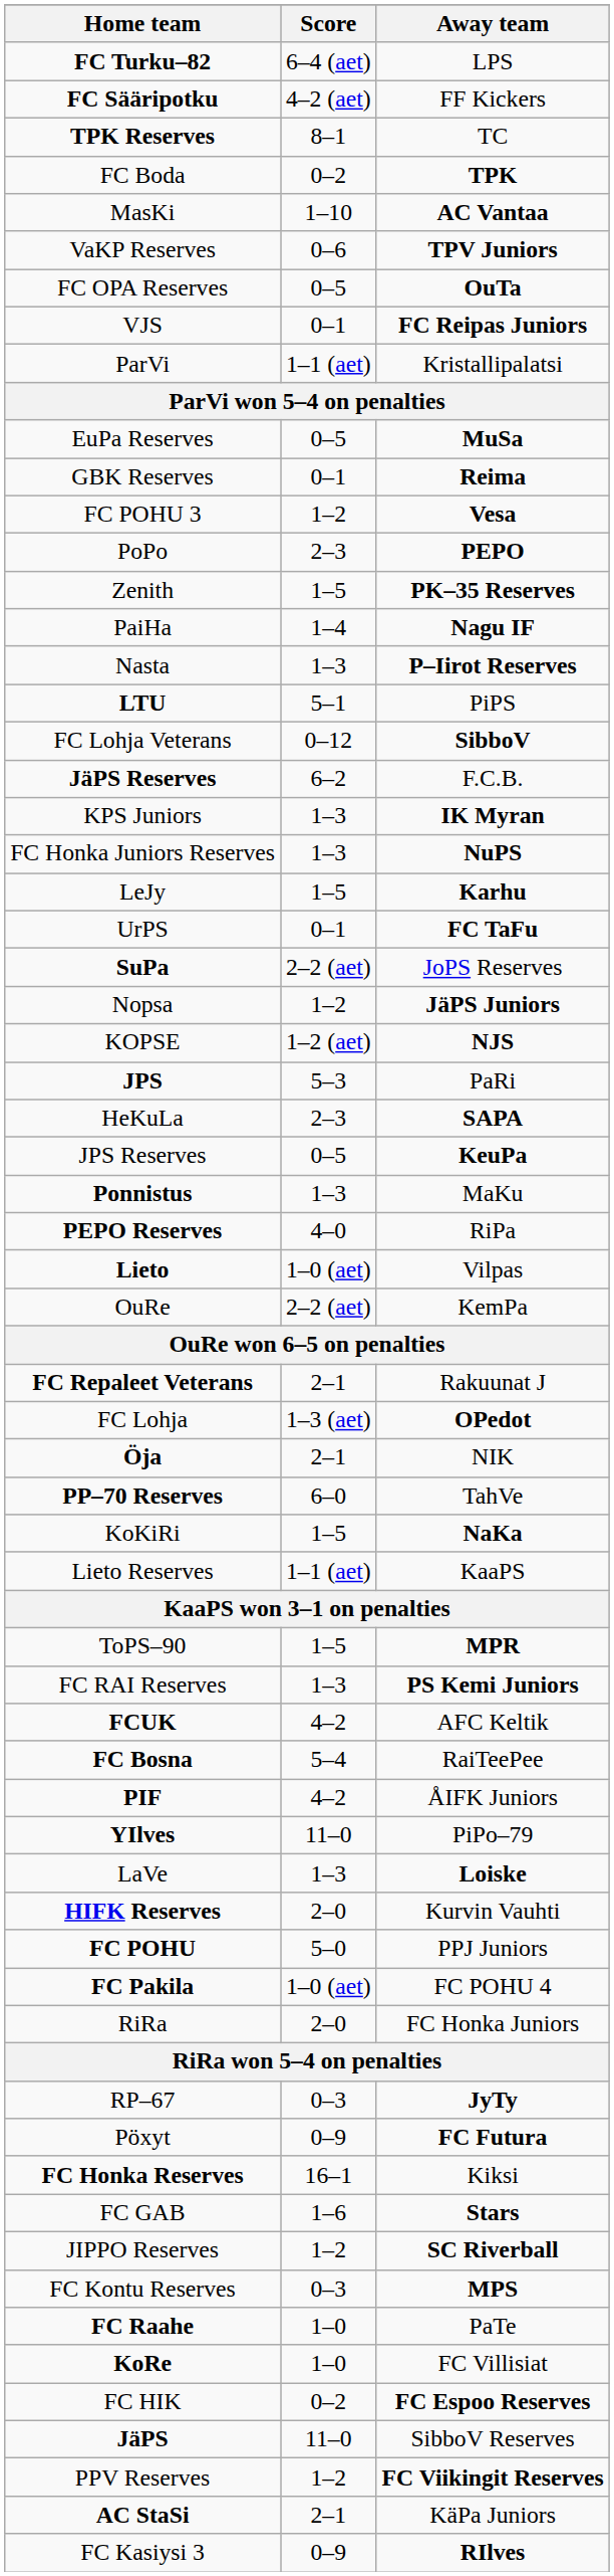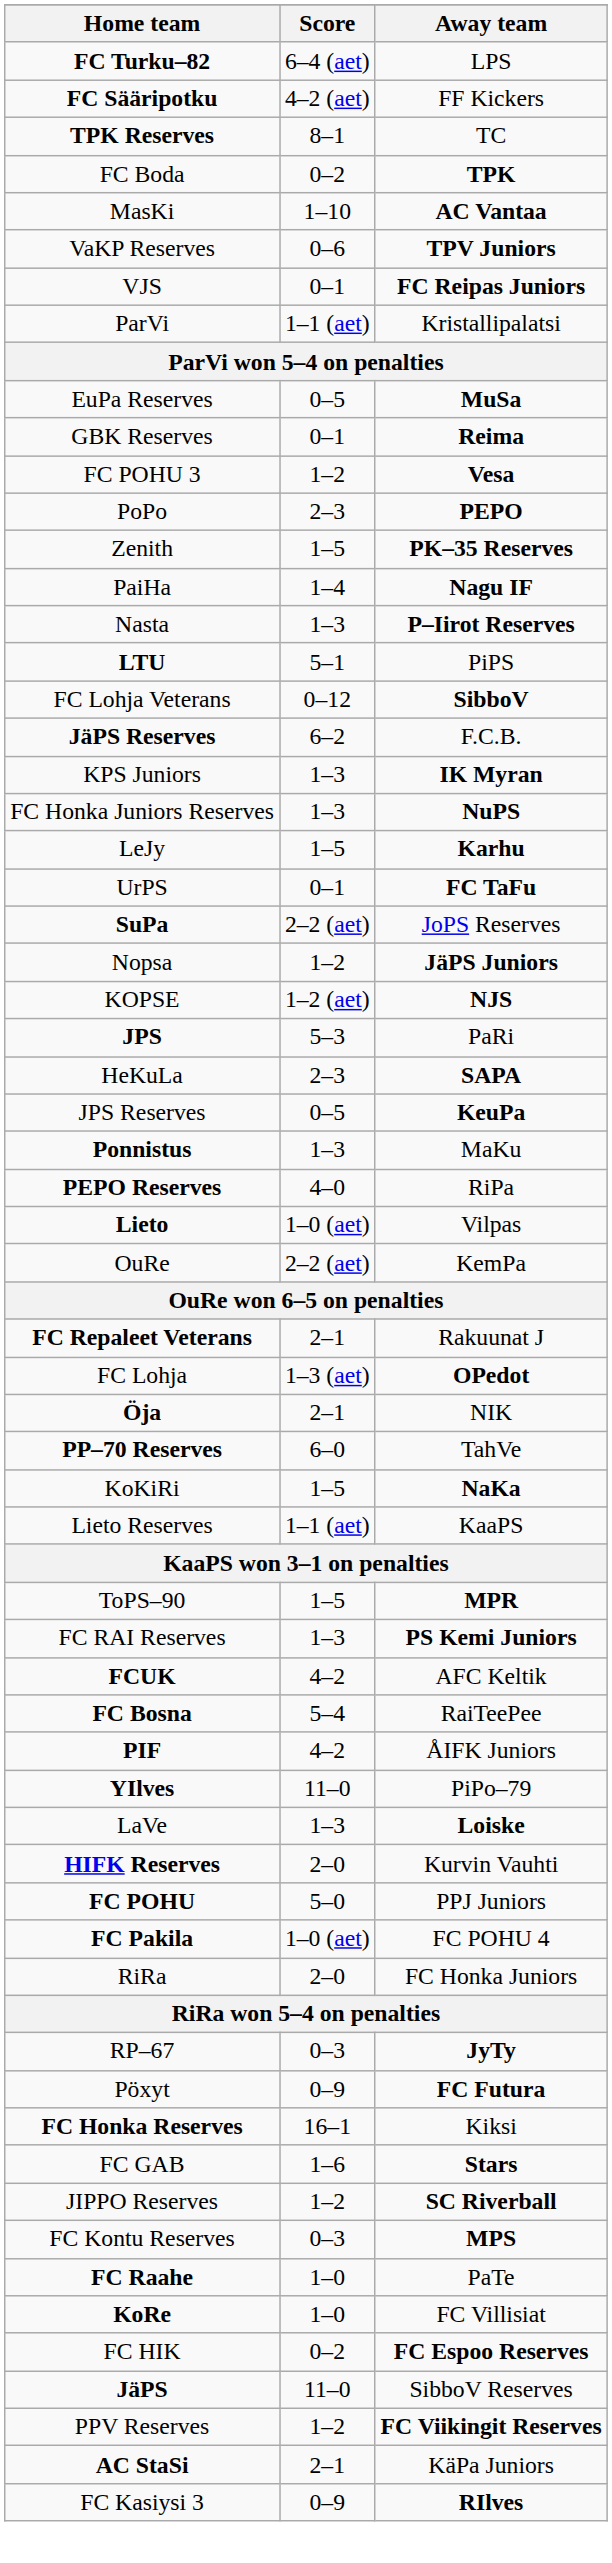- row: FC OPA Reserves | 0–5 | OuTa
